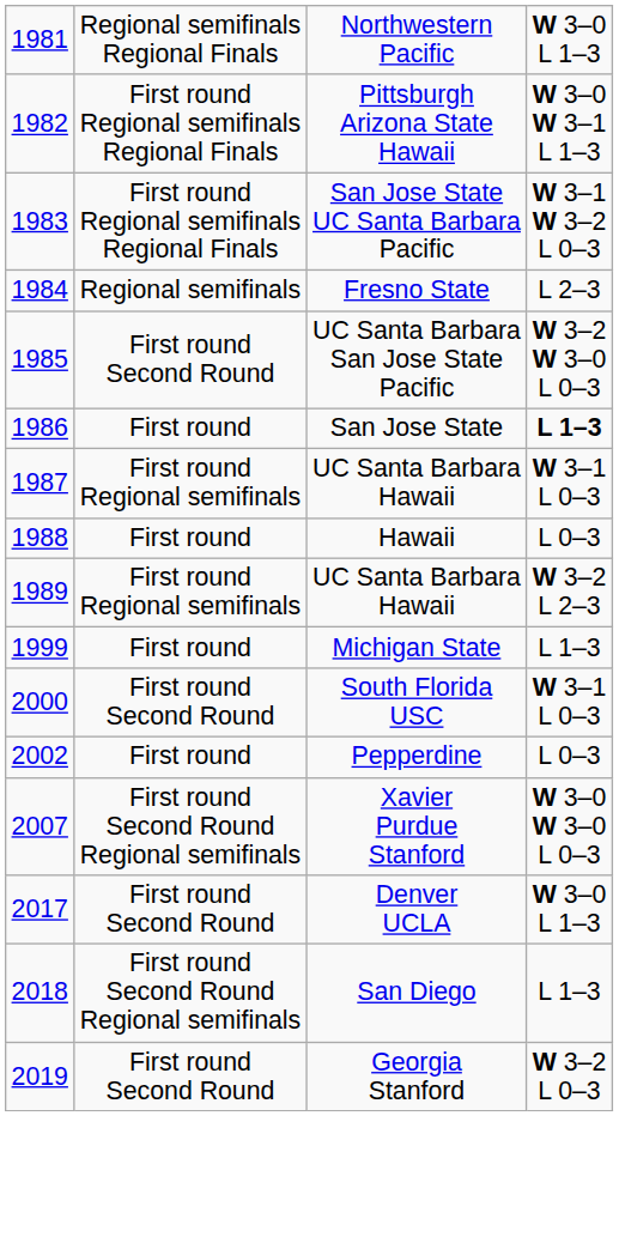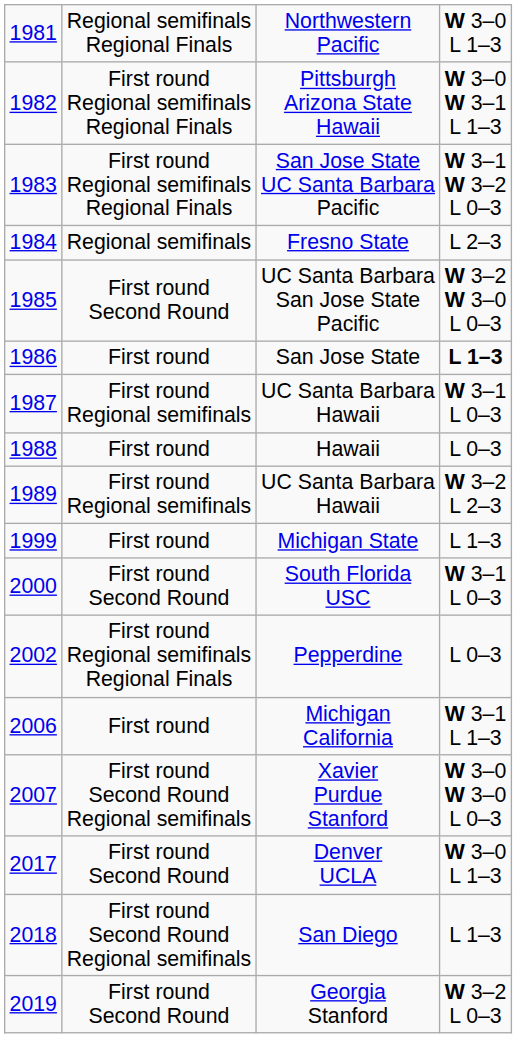Pepperdine | column 2: First round -> First round Regional semifinals Regional Finals
+ row: 2006 | First round | Michigan California | W 3–1 L 1–3
